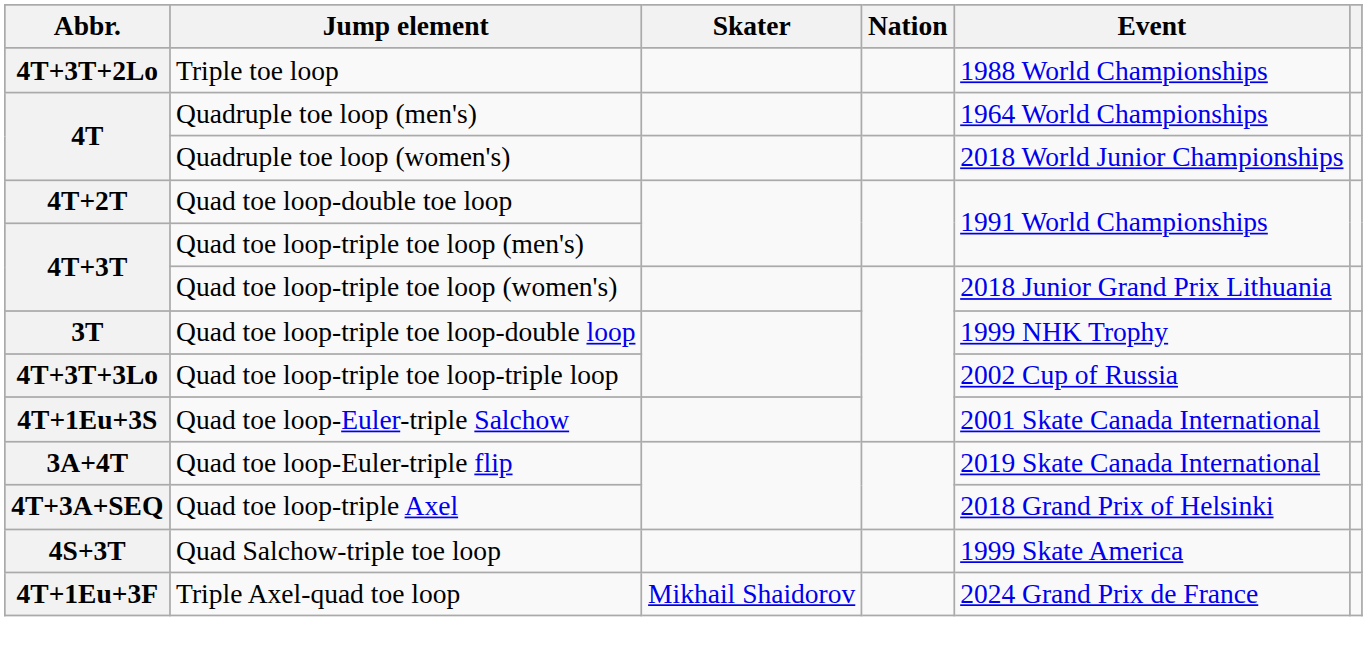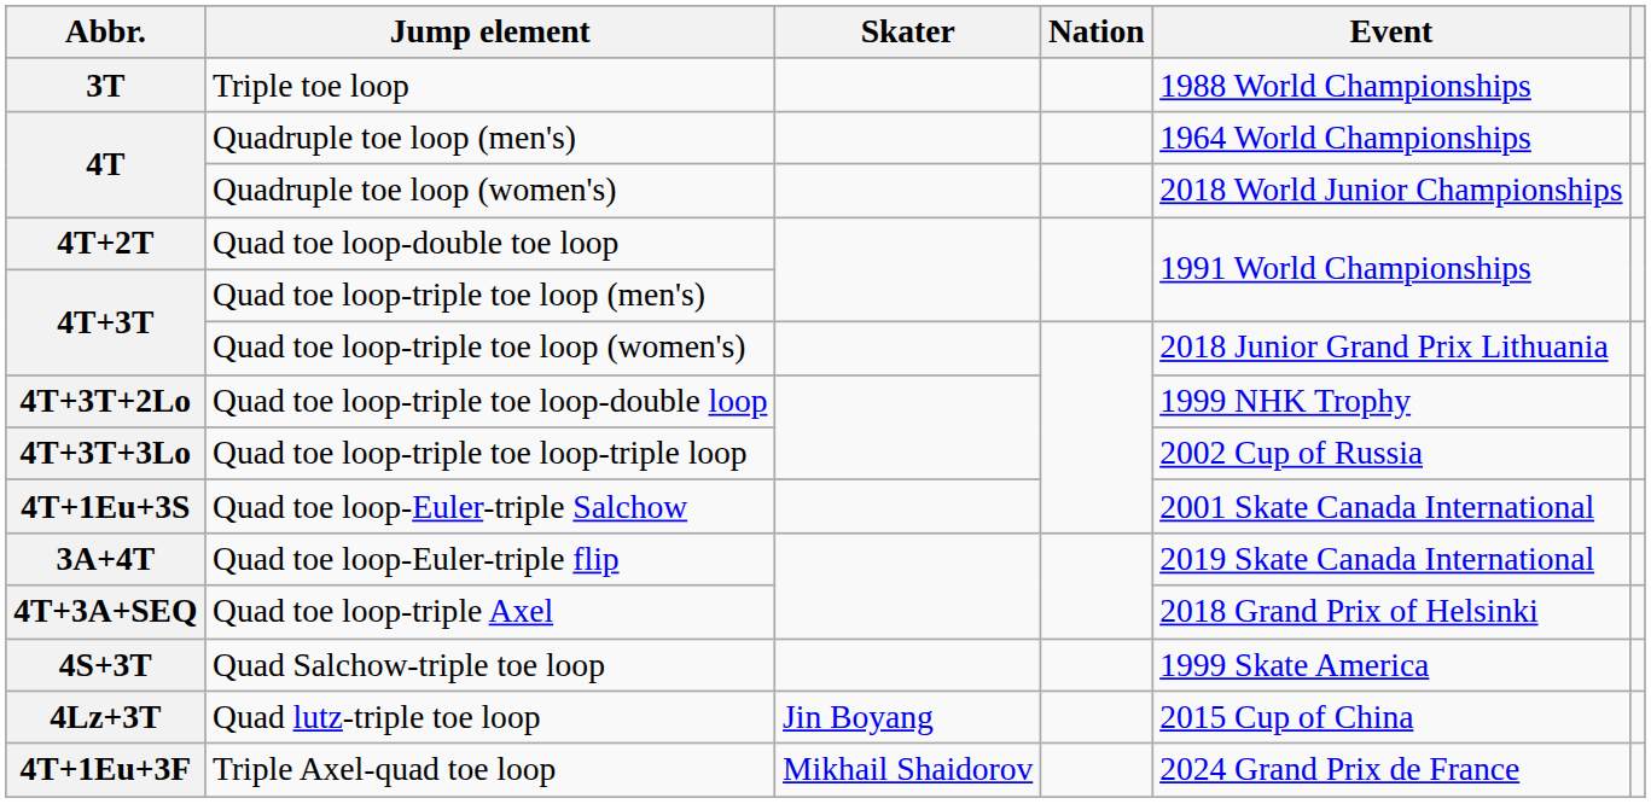Triple toe loop | Abbr.: 4T+3T+2Lo -> 3T
Quad toe loop-triple toe loop-double loop | Abbr.: 3T -> 4T+3T+2Lo
+ row: 4Lz+3T | Quad lutz-triple toe loop | Jin Boyang | 2015 Cup of China
